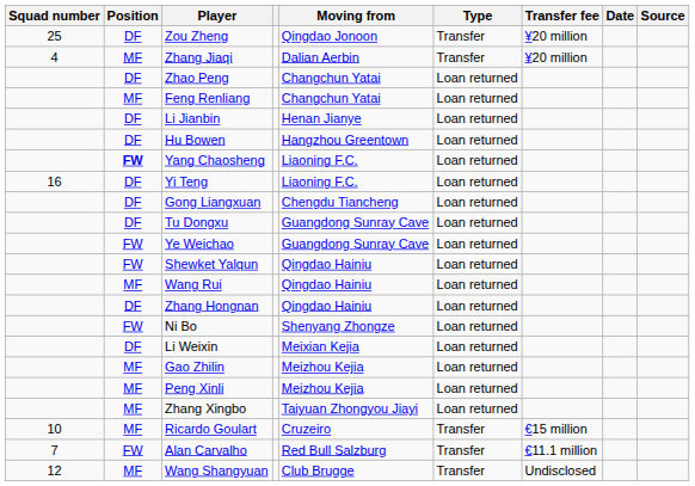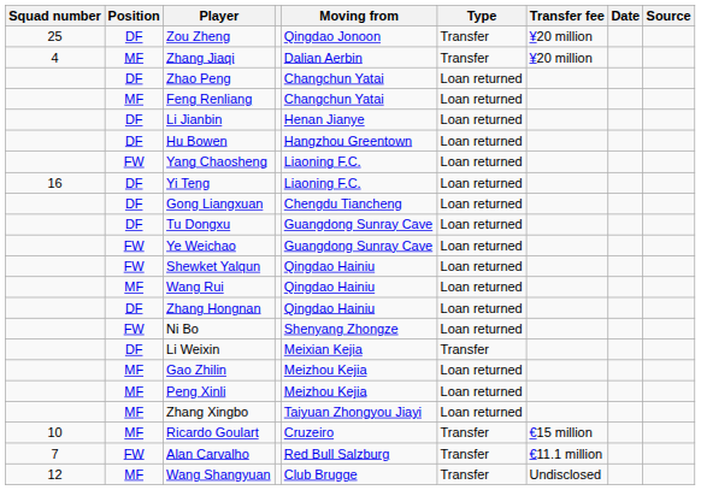Yang Chaosheng | Position: bold -> normal
Li Weixin | Type: Loan returned -> Transfer
